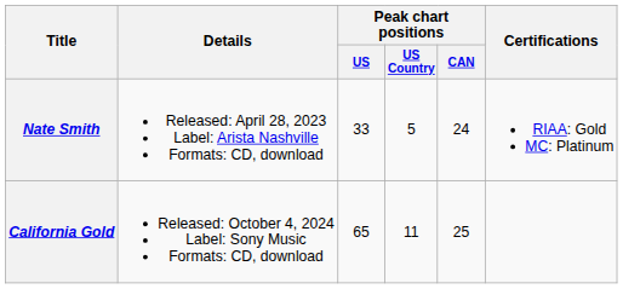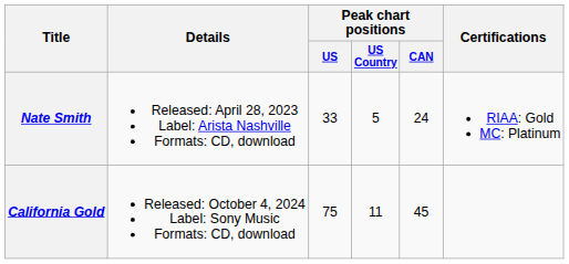California Gold | Peak chart positions / US: 65 -> 75
California Gold | Peak chart positions / CAN: 25 -> 45
